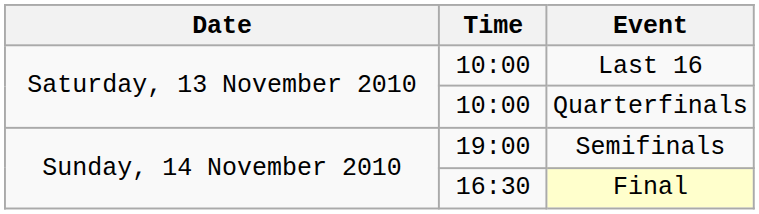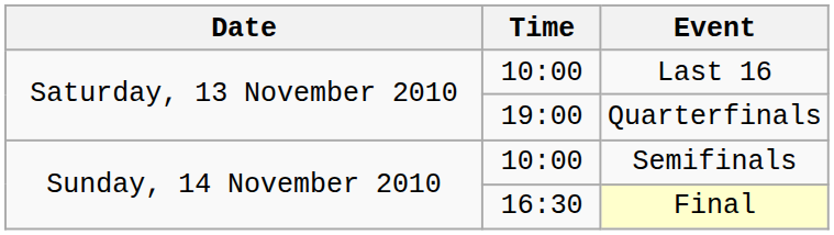Quarterfinals | Time: 10:00 -> 19:00
Semifinals | Time: 19:00 -> 10:00
